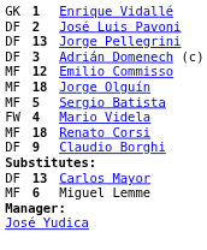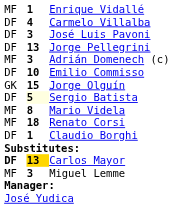Enrique Vidallé | column 1: GK -> MF
+ row: DF | 4 | Carmelo Villalba
José Luis Pavoni | column 2: 2 -> 3
Adrián Domenech (c) | column 1: DF -> MF
Emilio Commisso | column 1: MF -> DF
Emilio Commisso | column 2: 12 -> 10
Jorge Olguín | column 1: MF -> GK
Jorge Olguín | column 2: 18 -> 15
Sergio Batista | column 1: MF -> DF
Sergio Batista | column 2: no background -> lightyellow background
Mario Videla | column 1: FW -> MF
Mario Videla | column 2: 4 -> 8
Claudio Borghi | column 2: 9 -> 1
Carlos Mayor | column 1: normal -> bold
Carlos Mayor | column 2: no background -> gold background
Miguel Lemme | column 2: 6 -> 3
